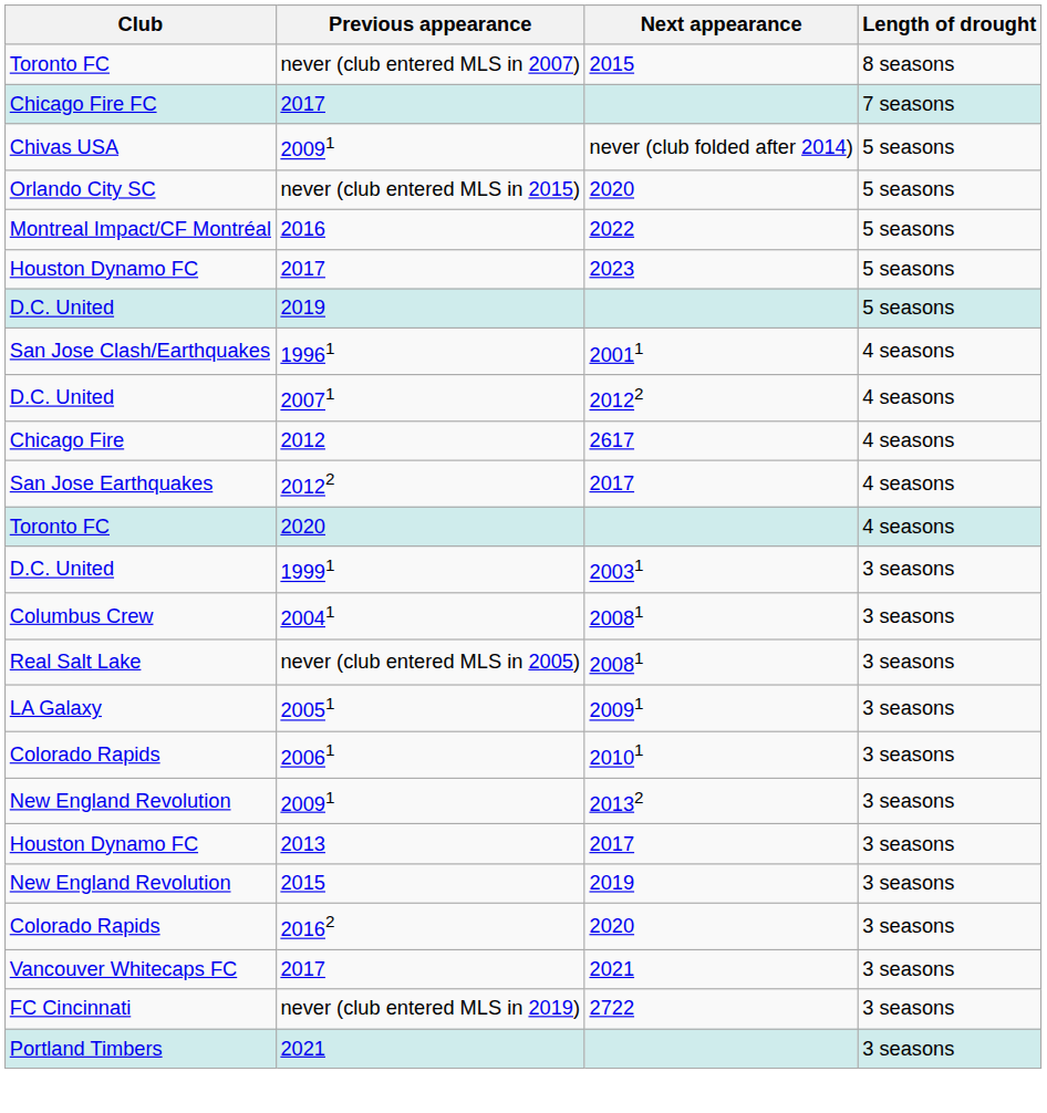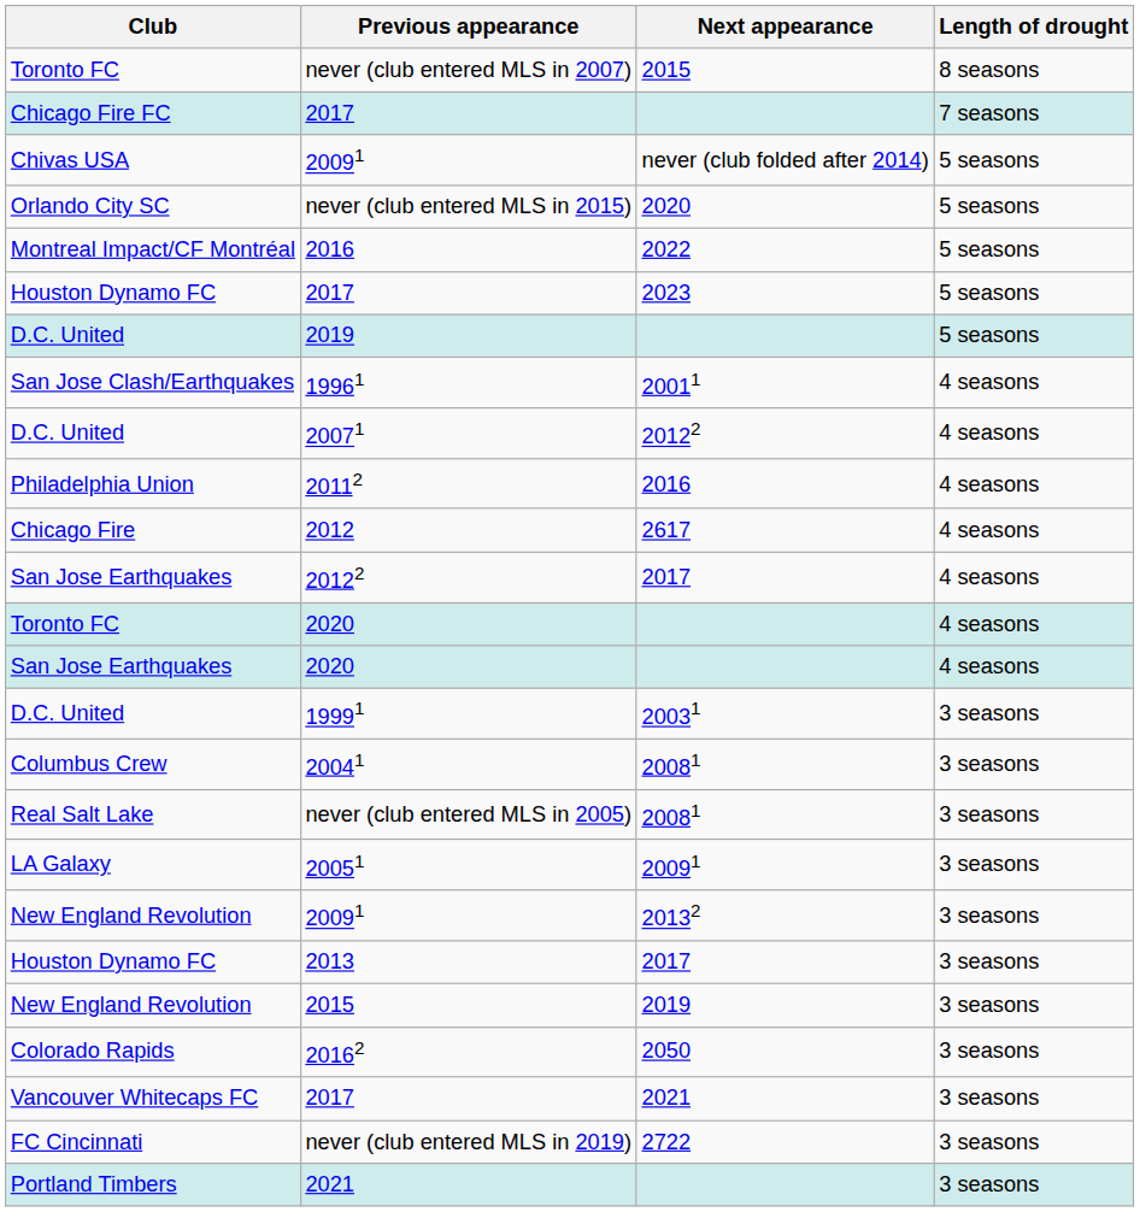+ row: Philadelphia Union | 20112 | 2016 | 4 seasons
+ row: San Jose Earthquakes | 2020 | 4 seasons
- row: Colorado Rapids | 20061 | 20101 | 3 seasons
20162 | Next appearance: 2020 -> 2050
